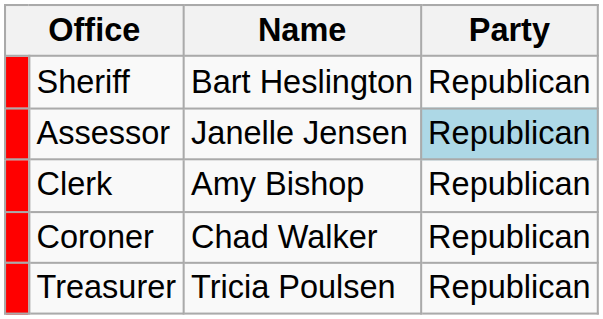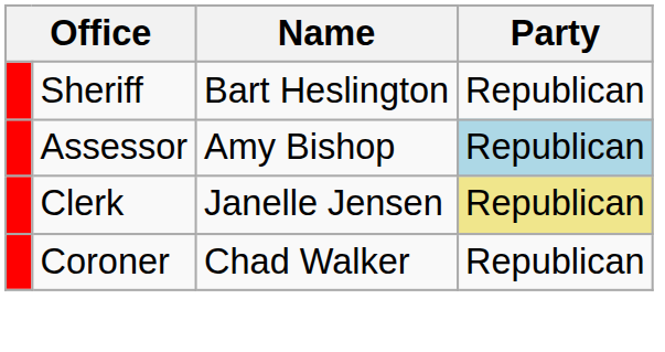Assessor | Name: Janelle Jensen -> Amy Bishop
Clerk | Name: Amy Bishop -> Janelle Jensen
Clerk | Party: no background -> khaki background
- row: Treasurer | Tricia Poulsen | Republican
